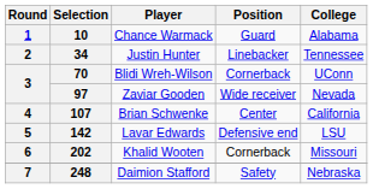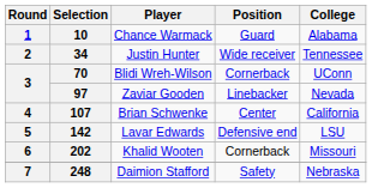34 | Position: Linebacker -> Wide receiver
97 | Position: Wide receiver -> Linebacker
